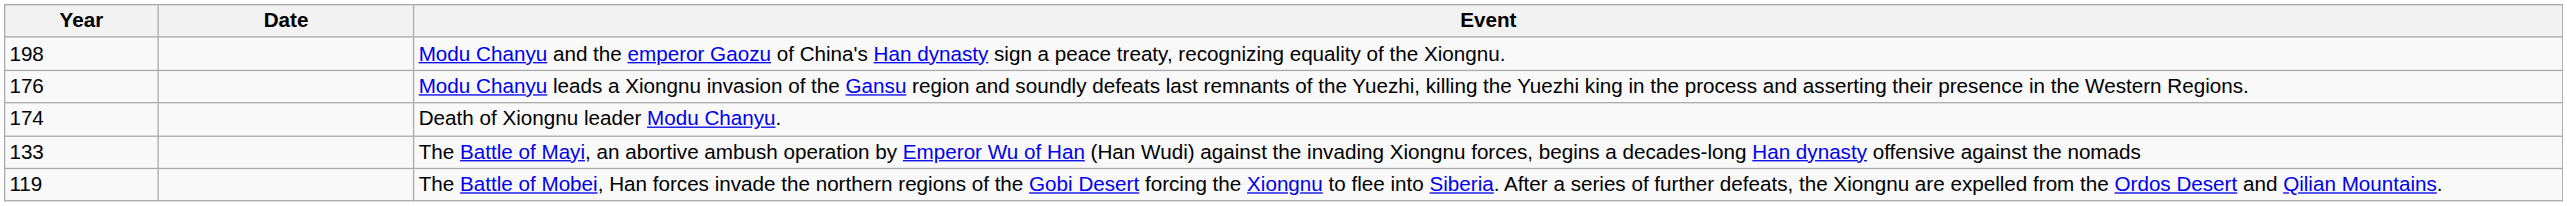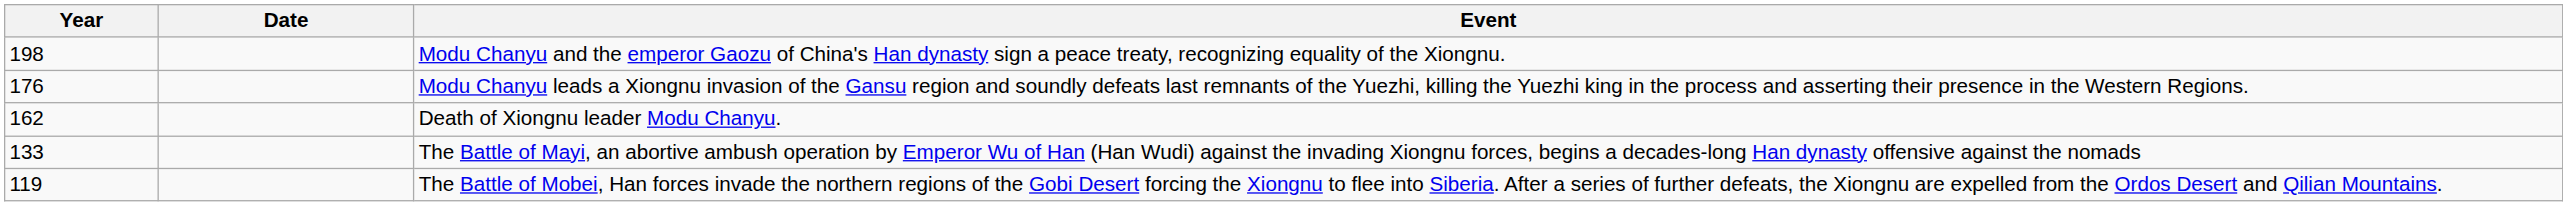Death of Xiongnu leader Modu Chanyu. | Year: 174 -> 162
